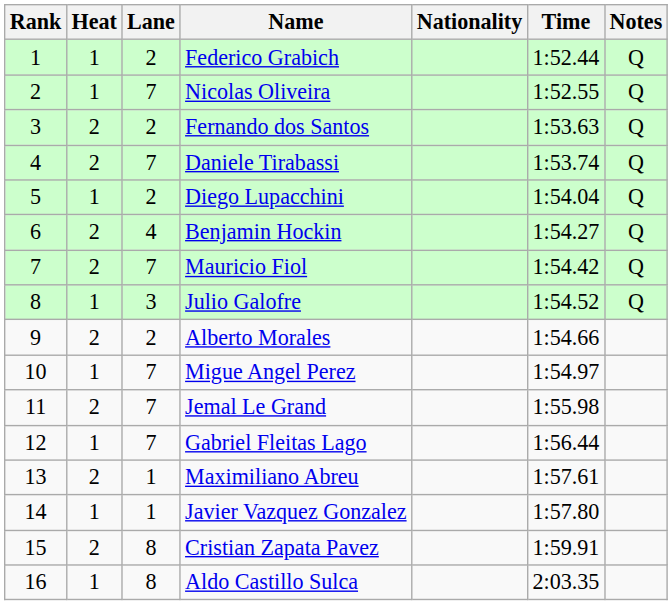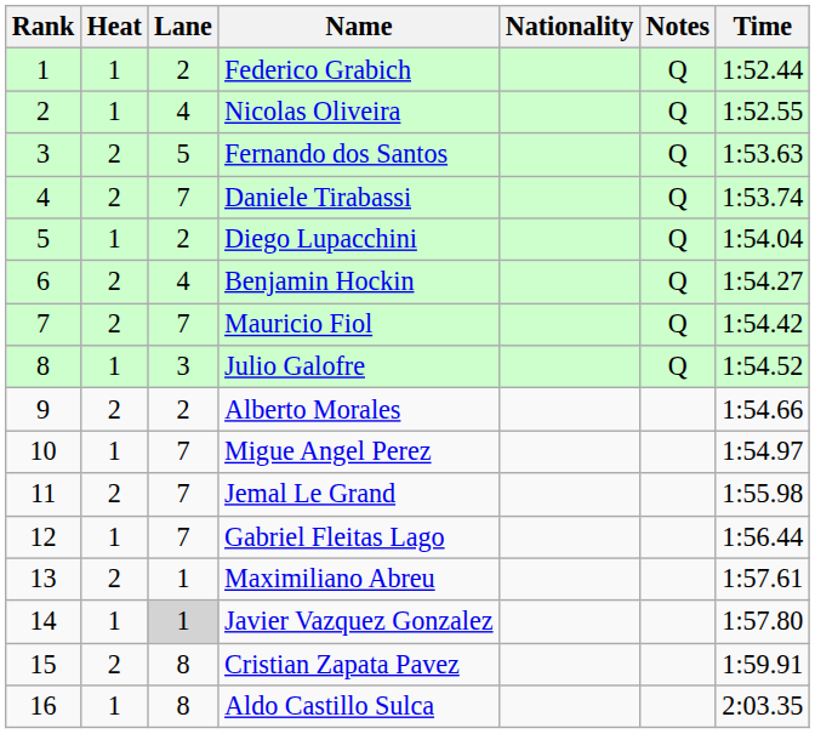columns swapped: Time <-> Notes
Nicolas Oliveira | Lane: 7 -> 4
Fernando dos Santos | Lane: 2 -> 5
Javier Vazquez Gonzalez | Lane: no background -> lightgrey background
